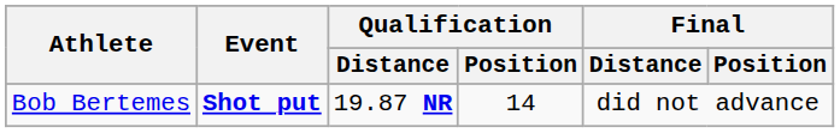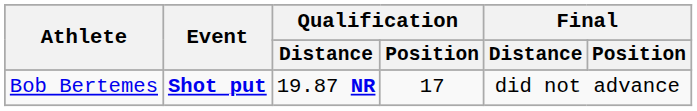Bob Bertemes | Qualification / Position: 14 -> 17
